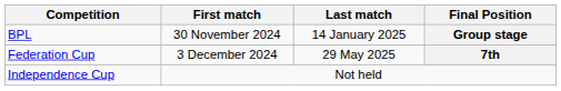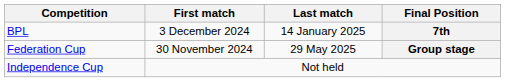BPL | First match: 30 November 2024 -> 3 December 2024
BPL | Final Position: Group stage -> 7th
Federation Cup | First match: 3 December 2024 -> 30 November 2024
Federation Cup | Final Position: 7th -> Group stage
